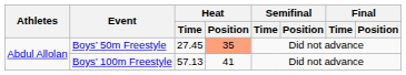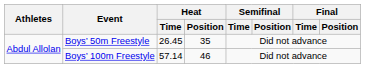Boys’ 50m Freestyle | Heat / Time: 27.45 -> 26.45
Boys’ 50m Freestyle | Heat / Position: lightsalmon background -> no background
Boys’ 100m Freestyle | Heat / Time: 57.13 -> 57.14
Boys’ 100m Freestyle | Heat / Position: 41 -> 46
